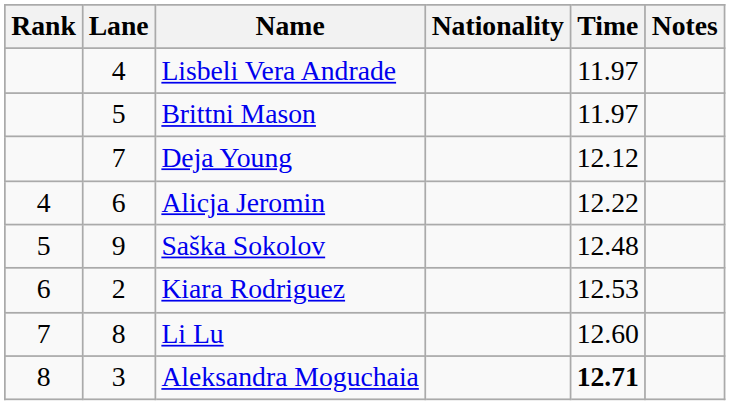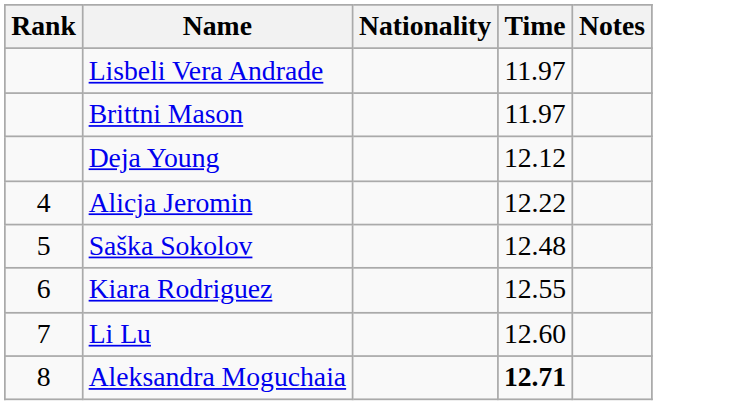- column: Lane | 4 | 5 | 7 | 6 | 9 | 2 | 8 | 3
Kiara Rodriguez | Time: 12.53 -> 12.55
